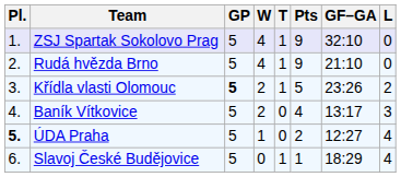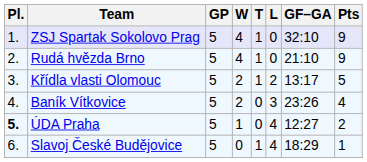columns swapped: L <-> Pts
Křídla vlasti Olomouc | GP: bold -> normal
Křídla vlasti Olomouc | GF–GA: 23:26 -> 13:17
Baník Vítkovice | GF–GA: 13:17 -> 23:26
